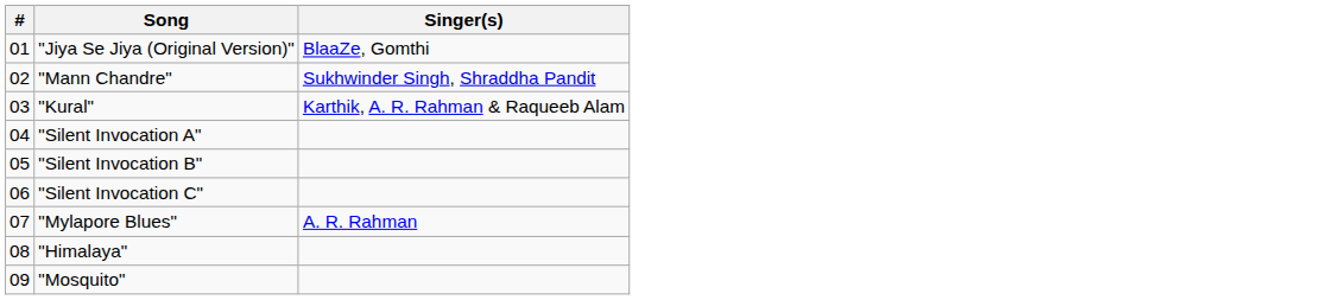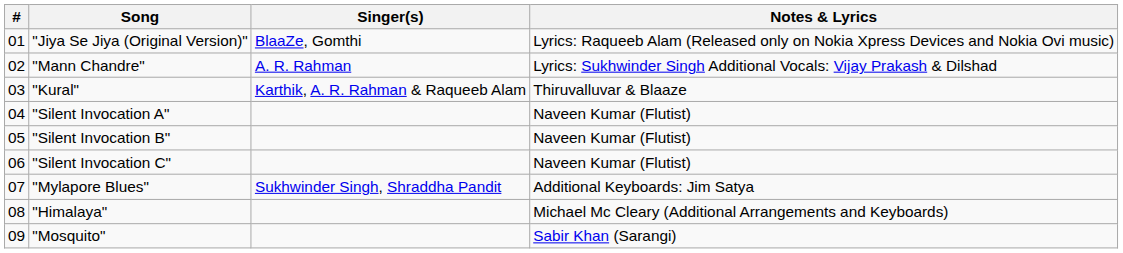+ column: Notes & Lyrics | Lyrics: Raqueeb Alam (Released only on Nokia Xpress Devices and Nokia Ovi music) | Lyrics: Sukhwinder Singh Additional Vocals: Vijay Prakash & Dilshad | Thiruvalluvar & Blaaze | Naveen Kumar (Flutist) | Naveen Kumar (Flutist) | Naveen Kumar (Flutist) | Additional Keyboards: Jim Satya | Michael Mc Cleary (Additional Arrangements and Keyboards) | Sabir Khan (Sarangi)
"Mann Chandre" | Singer(s): Sukhwinder Singh, Shraddha Pandit -> A. R. Rahman
"Mylapore Blues" | Singer(s): A. R. Rahman -> Sukhwinder Singh, Shraddha Pandit
